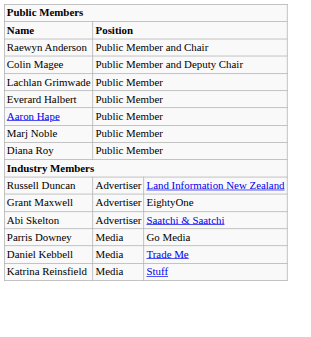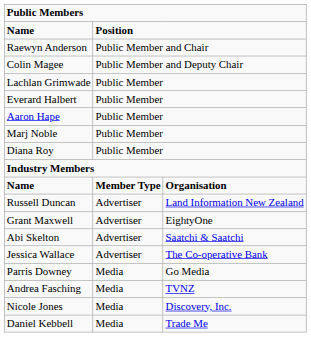+ row: Name | Member Type | Organisation
+ row: Jessica Wallace | Advertiser | The Co-operative Bank
+ row: Andrea Fasching | Media | TVNZ
+ row: Nicole Jones | Media | Discovery, Inc.
- row: Katrina Reinsfield | Media | Stuff
